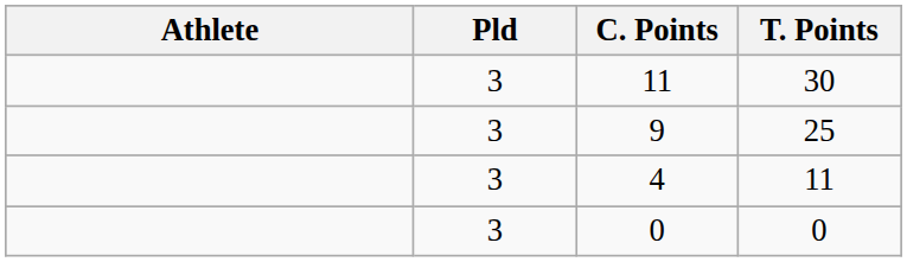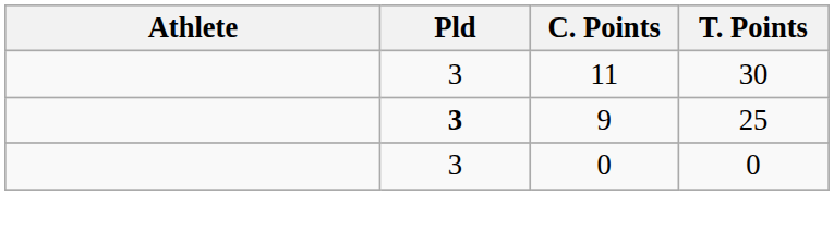9 | Pld: normal -> bold
- row: 3 | 4 | 11
